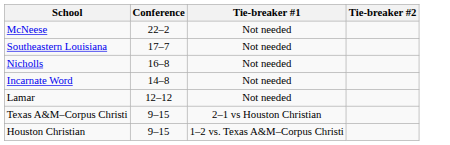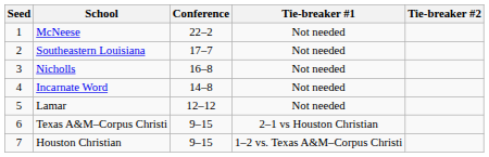+ column: Seed | 1 | 2 | 3 | 4 | 5 | 6 | 7
